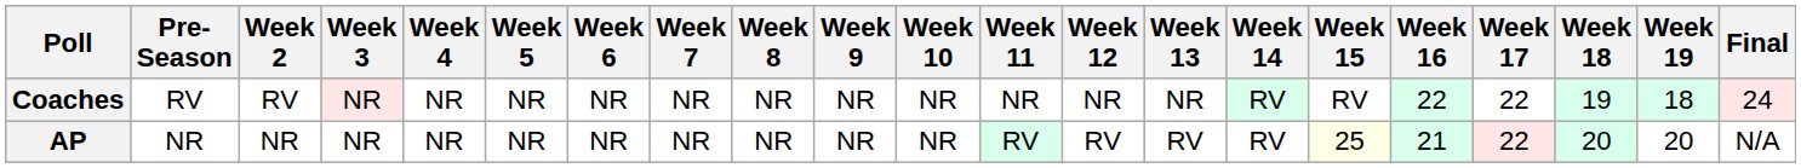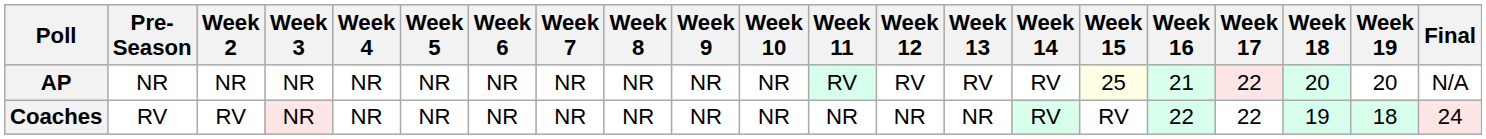rows swapped: AP <-> Coaches
